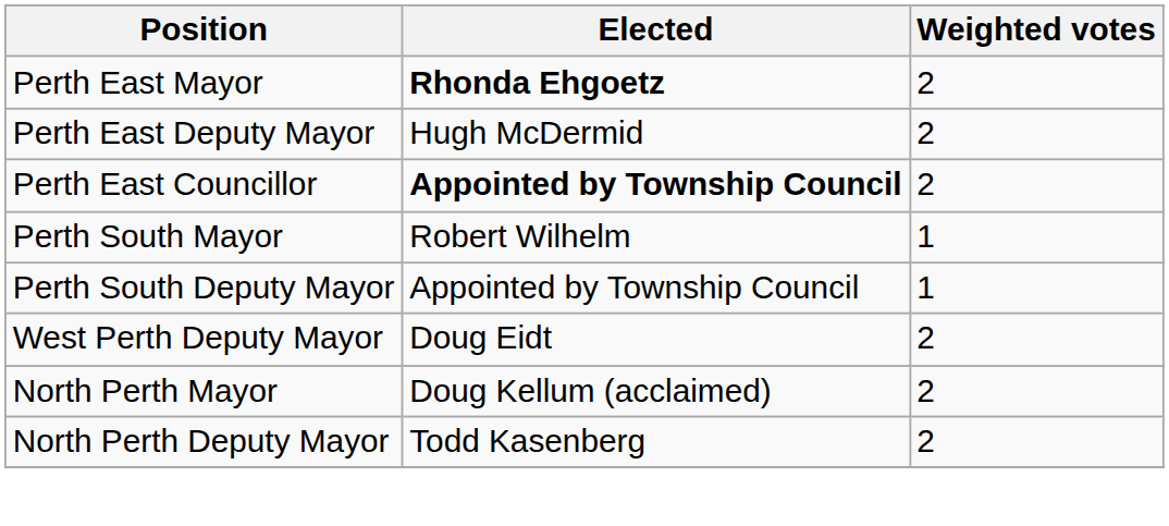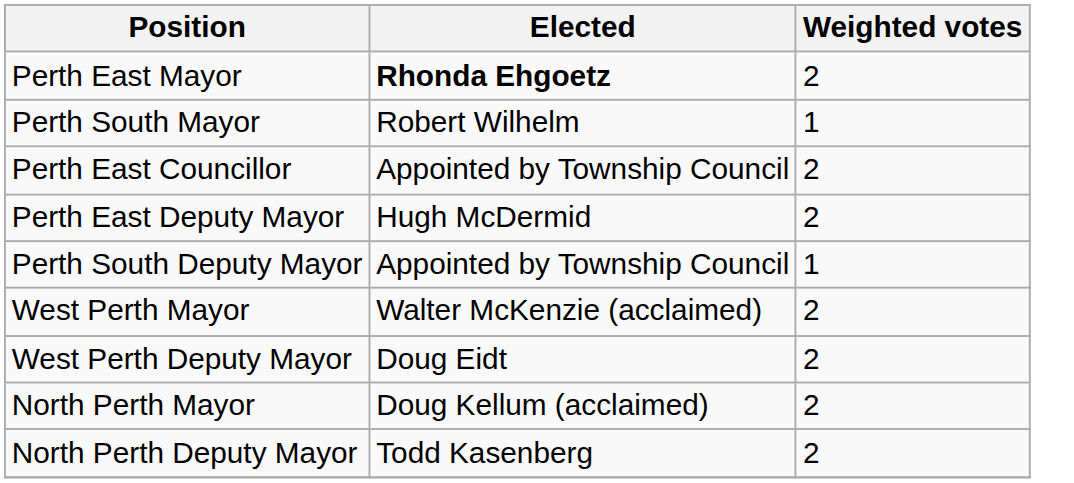rows swapped: Perth East Deputy Mayor <-> Perth South Mayor
Perth East Councillor | Elected: bold -> normal
+ row: West Perth Mayor | Walter McKenzie (acclaimed) | 2
